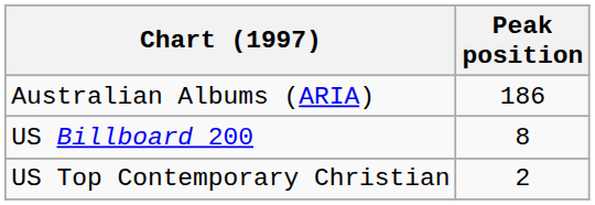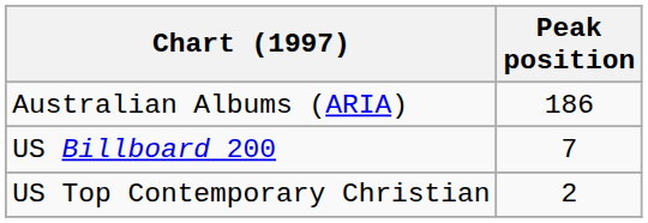US Billboard 200 | Peak position: 8 -> 7
